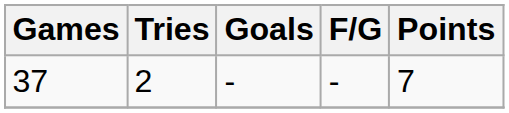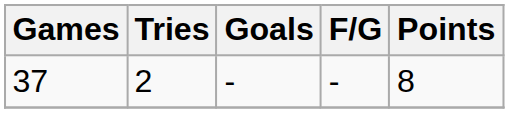37 | Points: 7 -> 8
